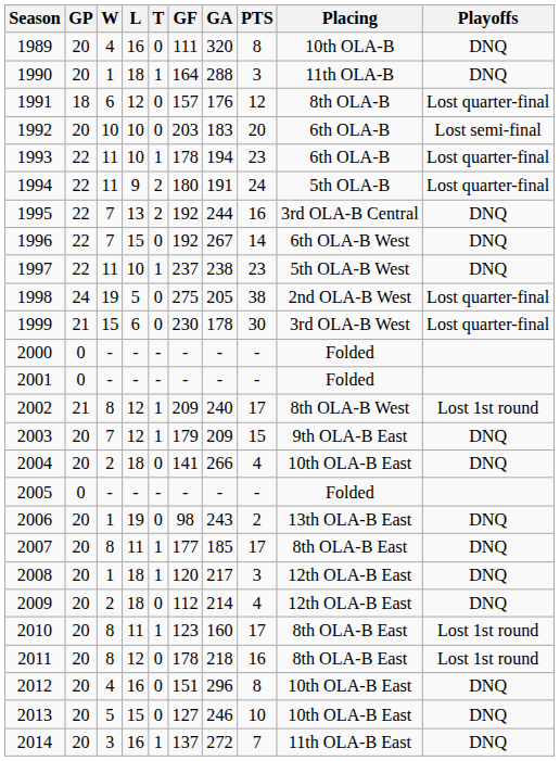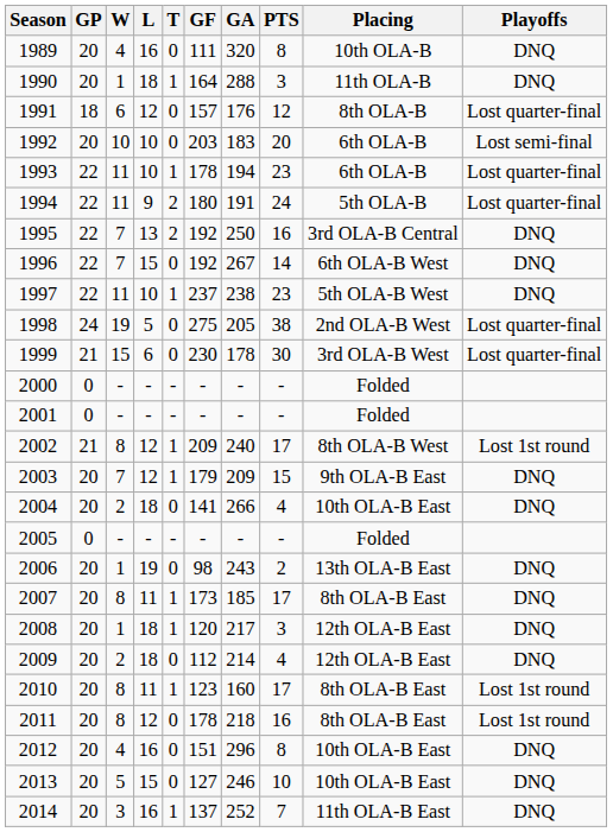1995 | GA: 244 -> 250
2007 | GF: 177 -> 173
2014 | GA: 272 -> 252
